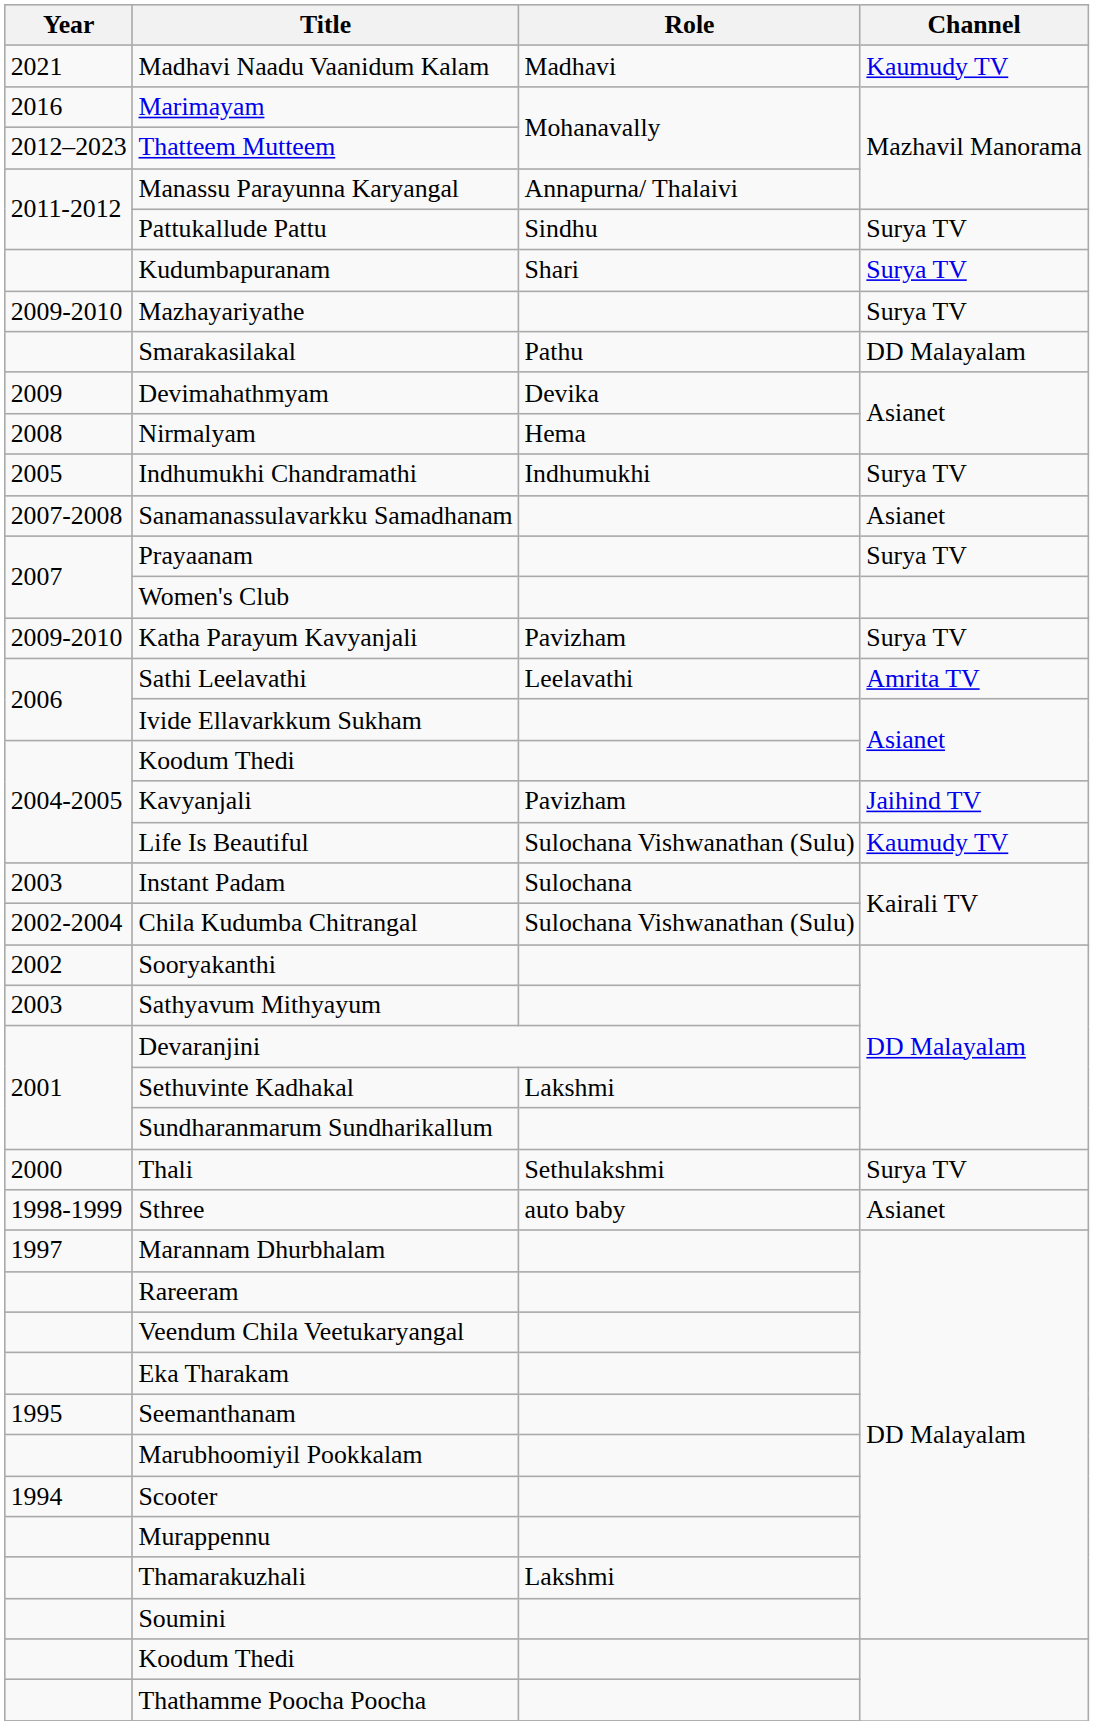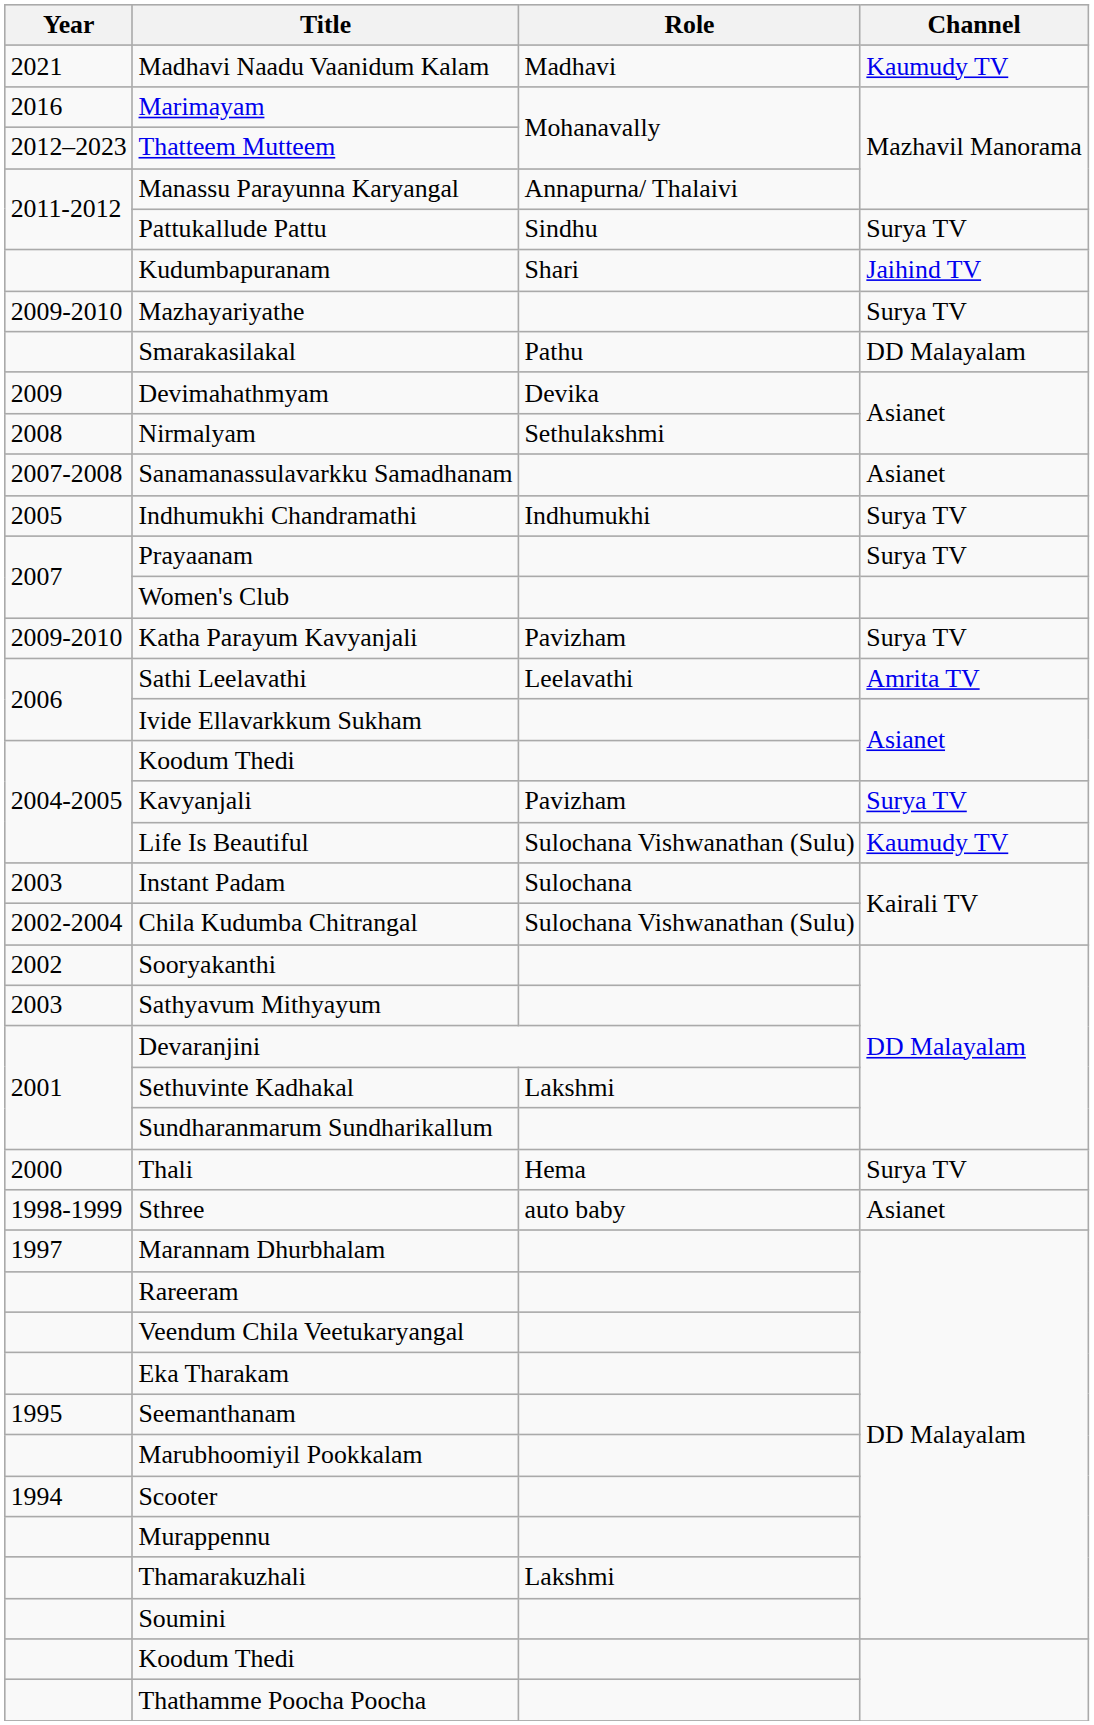Kudumbapuranam | Channel: Surya TV -> Jaihind TV
Nirmalyam | Role: Hema -> Sethulakshmi
rows swapped: Indhumukhi Chandramathi <-> Sanamanassulavarkku Samadhanam
Kavyanjali | Channel: Jaihind TV -> Surya TV
Thali | Role: Sethulakshmi -> Hema
